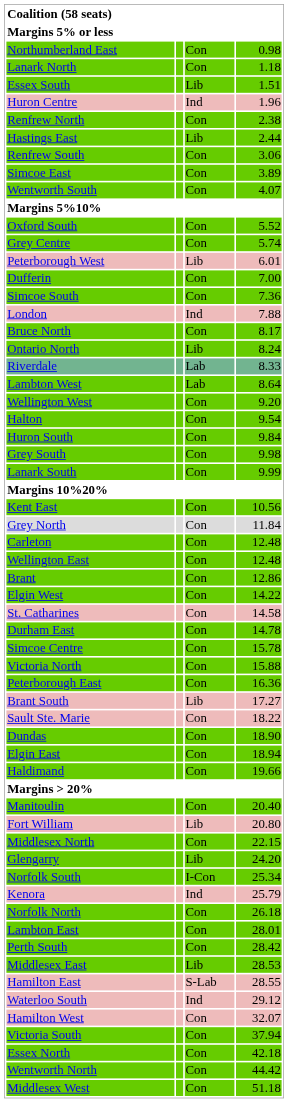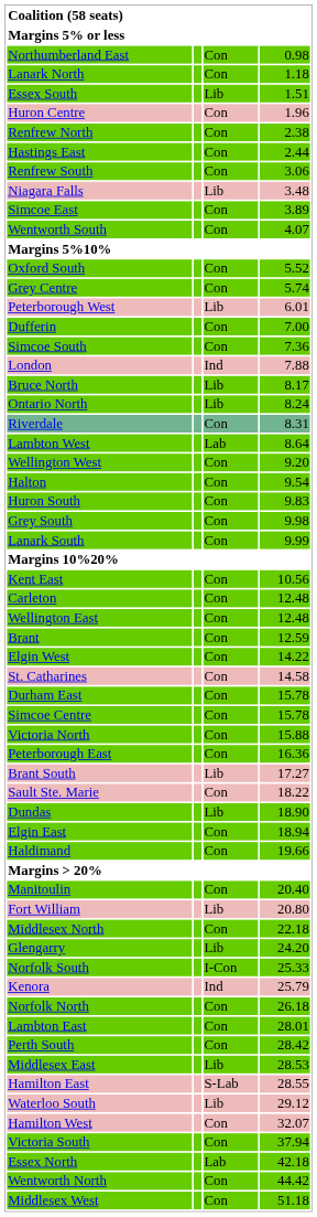Huron Centre | column 3: Ind -> Con
Hastings East | column 3: Lib -> Con
+ row: Niagara Falls | Lib | 3.48
Bruce North | column 3: Con -> Lib
Riverdale | column 3: Lab -> Con
Riverdale | column 4: 8.33 -> 8.31
Huron South | column 4: 9.84 -> 9.83
- row: Grey North | Con | 11.84
Brant | column 4: 12.86 -> 12.59
Durham East | column 4: 14.78 -> 15.78
Dundas | column 3: Con -> Lib
Middlesex North | column 4: 22.15 -> 22.18
Norfolk South | column 4: 25.34 -> 25.33
Waterloo South | column 3: Ind -> Lib
Essex North | column 3: Con -> Lab
